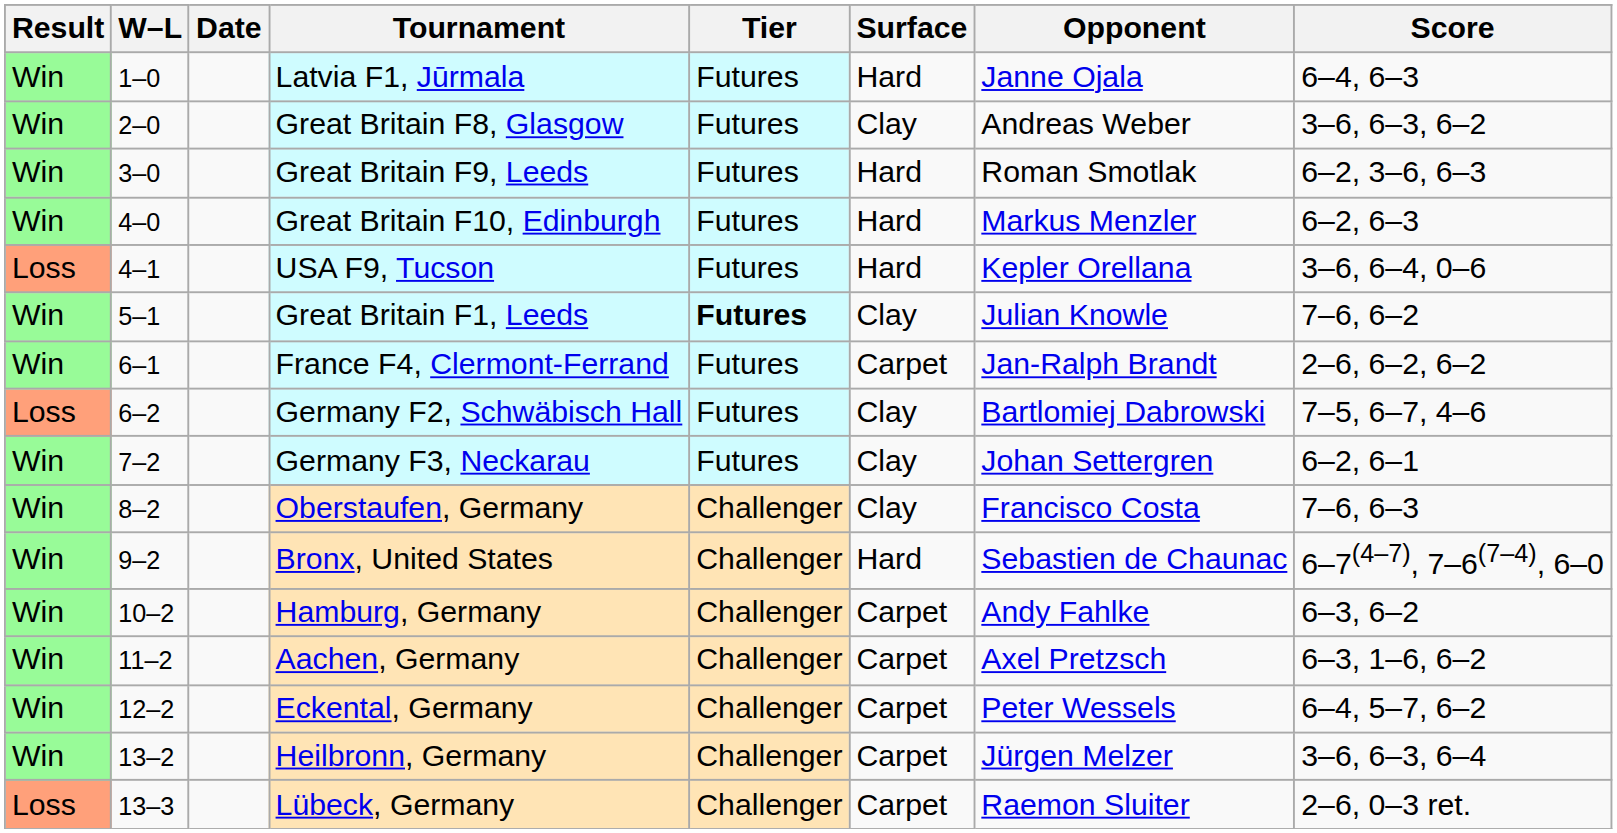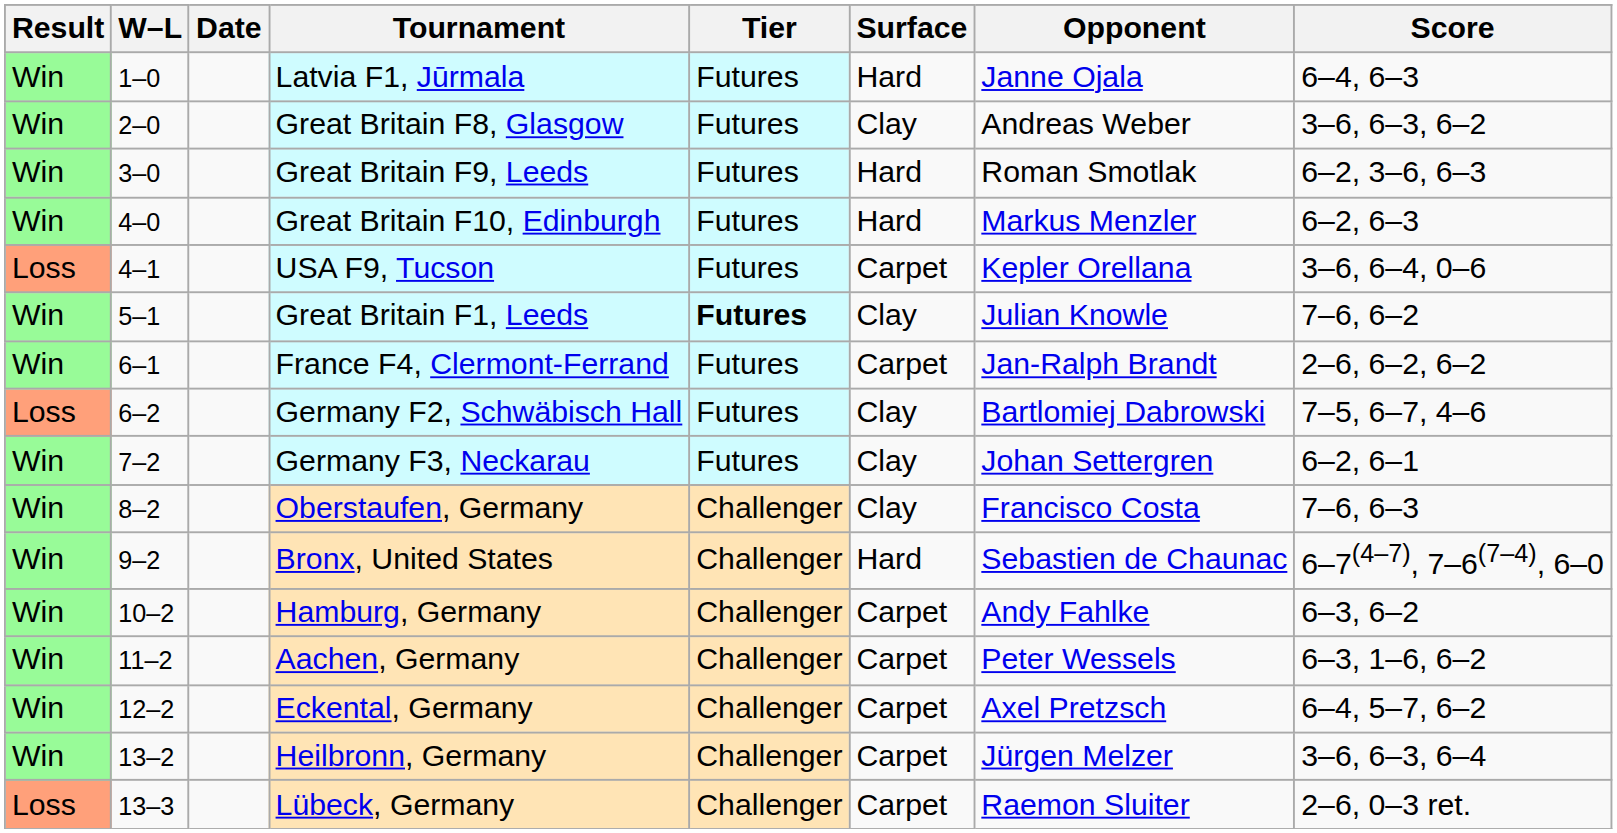USA F9, Tucson | Surface: Hard -> Carpet
Aachen, Germany | Opponent: Axel Pretzsch -> Peter Wessels
Eckental, Germany | Opponent: Peter Wessels -> Axel Pretzsch
